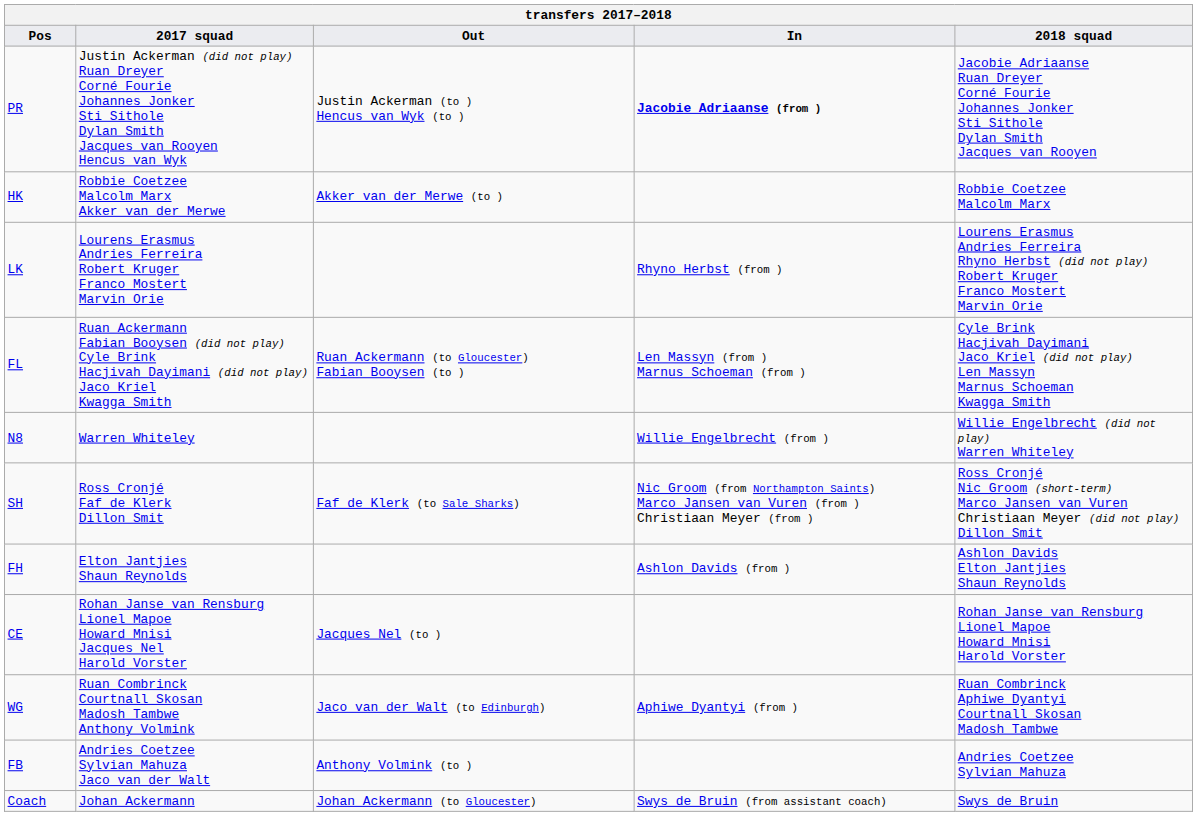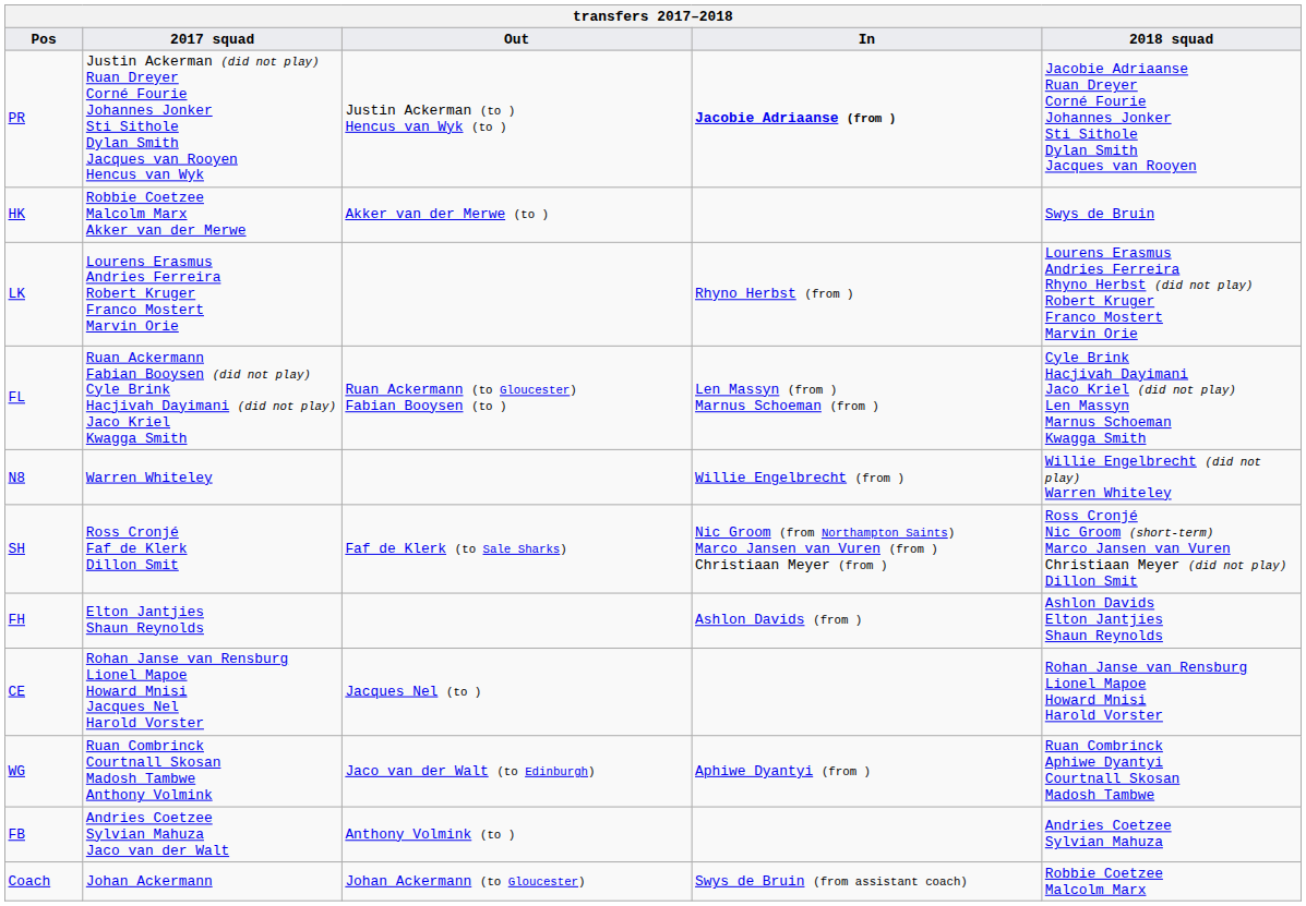HK | 2018 squad: Robbie Coetzee Malcolm Marx -> Swys de Bruin
Coach | 2018 squad: Swys de Bruin -> Robbie Coetzee Malcolm Marx
